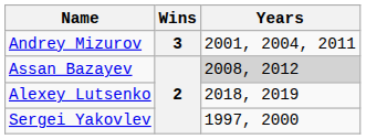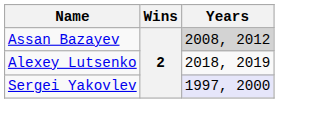- row: Andrey Mizurov | 3 | 2001, 2004, 2011
Sergei Yakovlev | Years: no background -> lavender background
